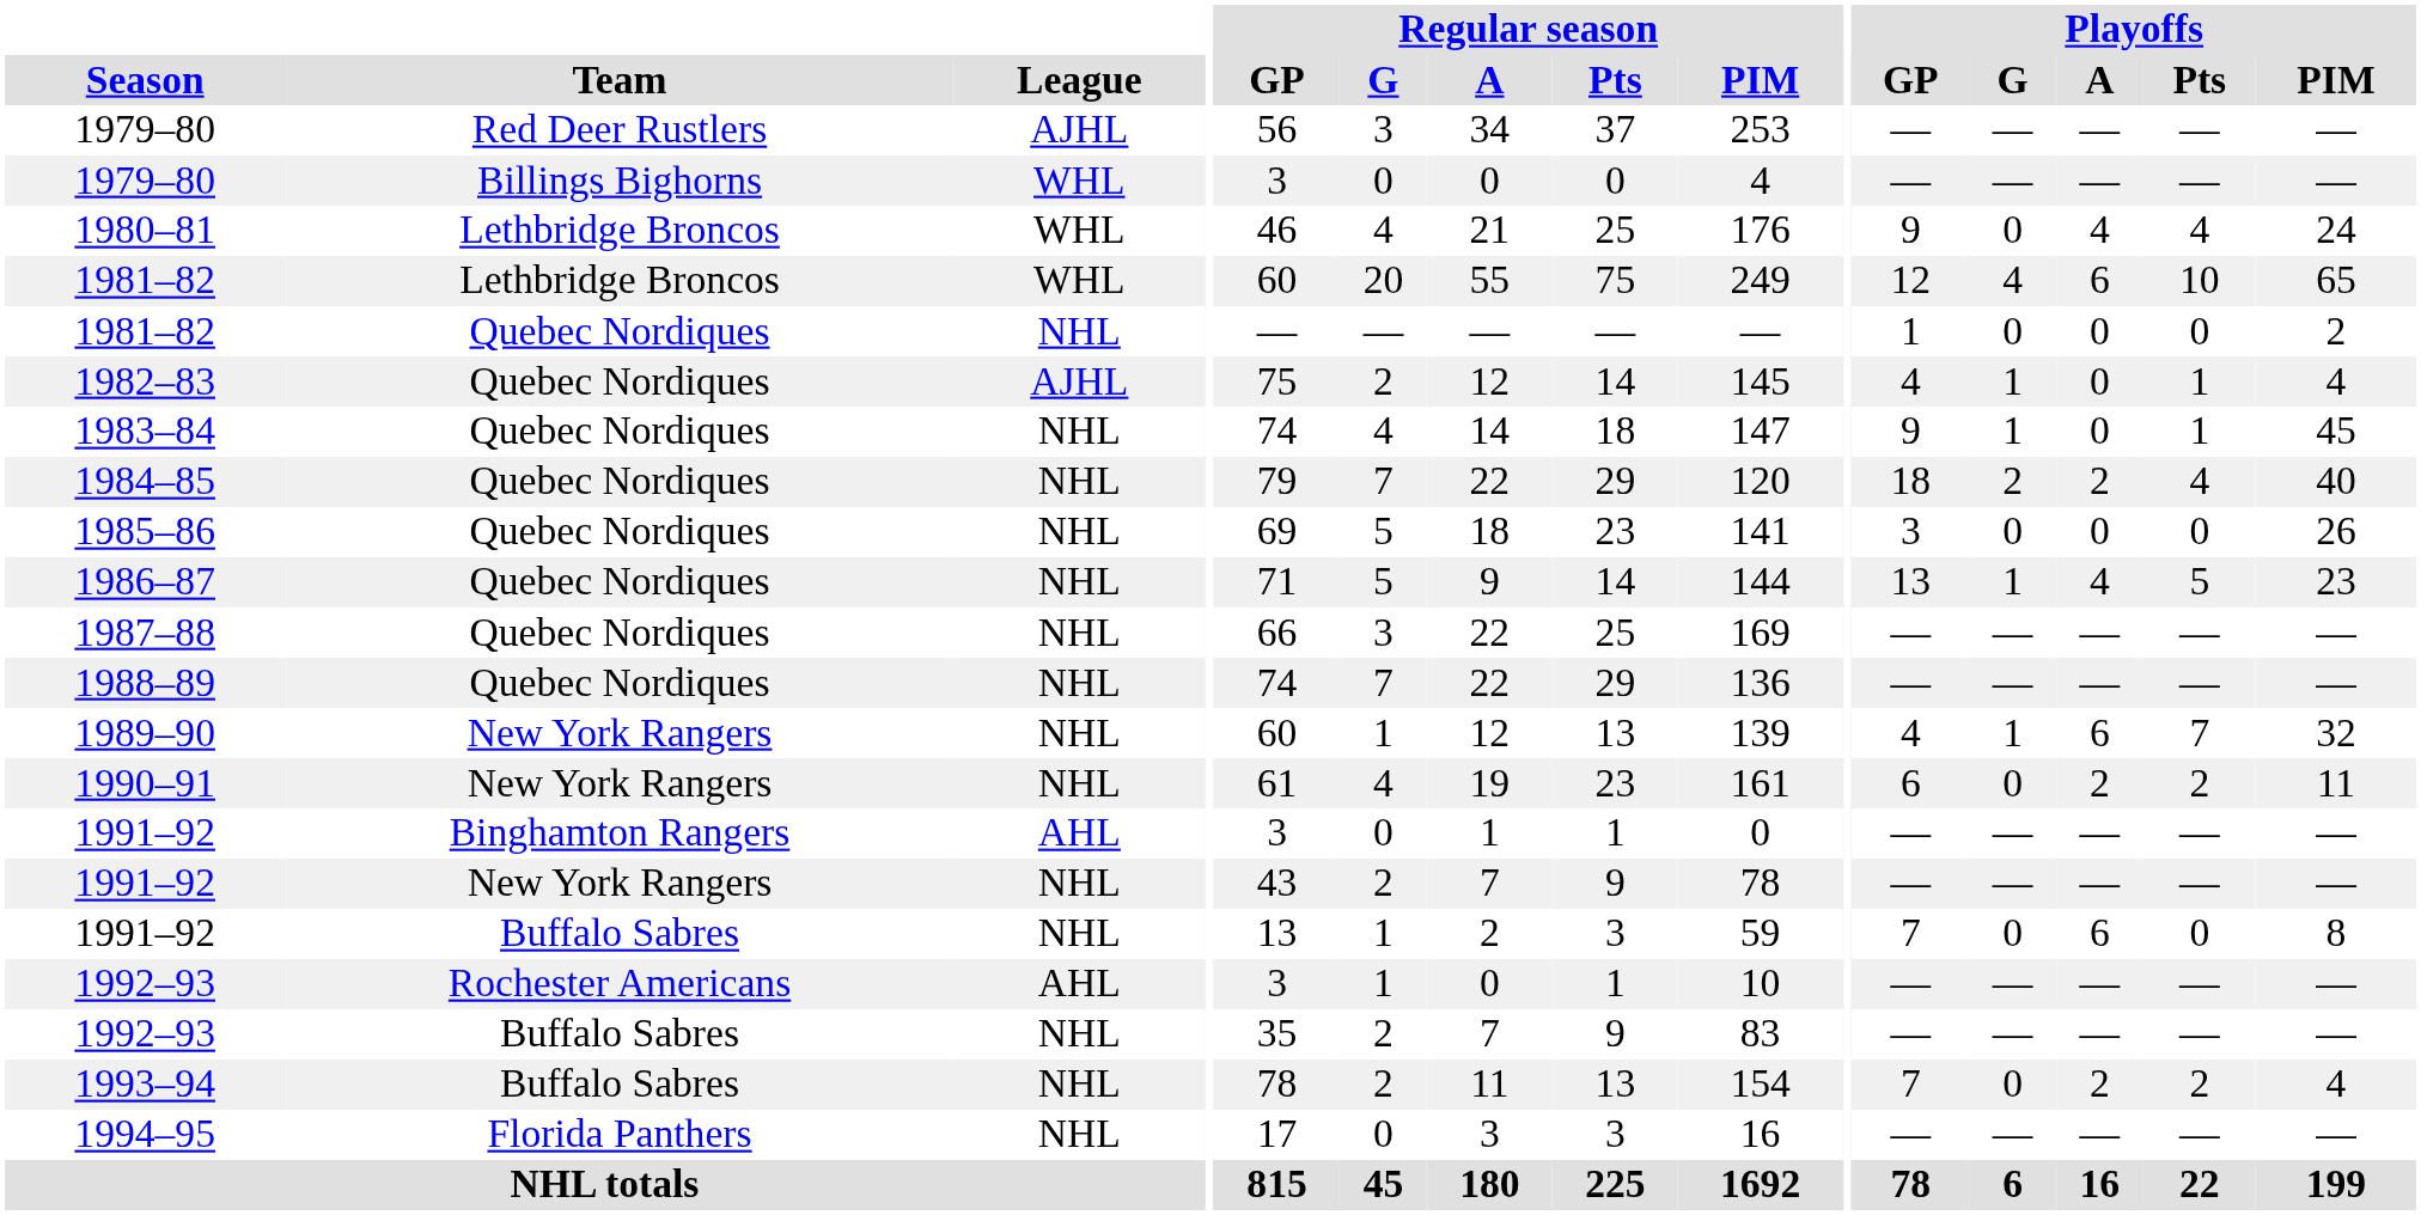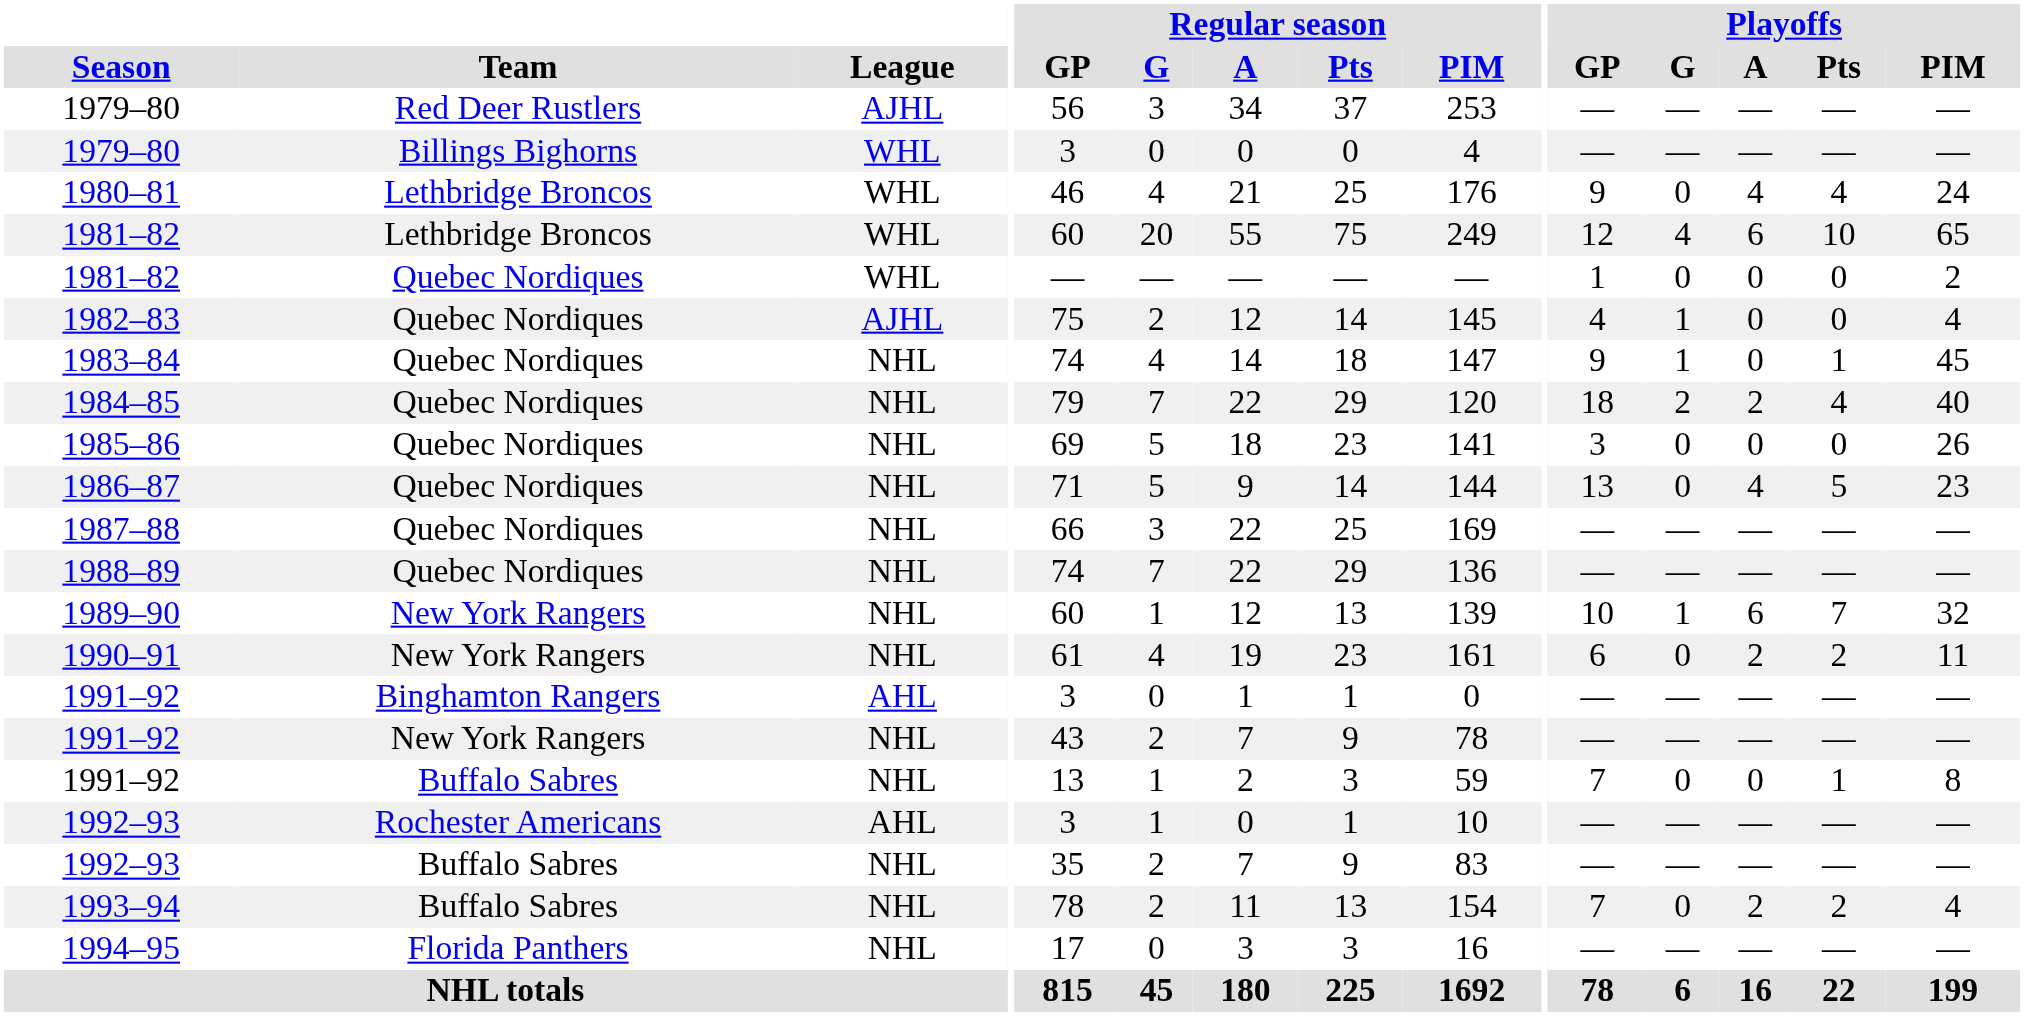1981–82 / Quebec Nordiques | League: NHL -> WHL
1982–83 | Playoffs / Pts: 1 -> 0
1986–87 | Playoffs / G: 1 -> 0
1989–90 | Playoffs / GP: 4 -> 10
1991–92 / Buffalo Sabres | Playoffs / A: 6 -> 0
1991–92 / Buffalo Sabres | Playoffs / Pts: 0 -> 1
